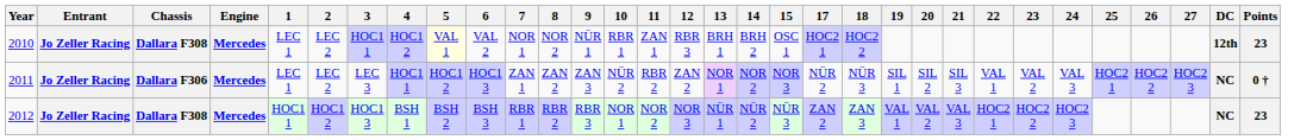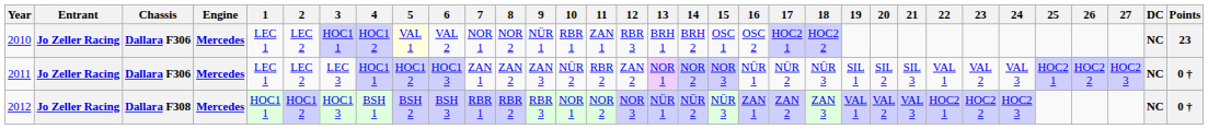+ column: 16 | OSC 2 | NÜR 1 | ZAN 1
2010 | Chassis: Dallara F308 -> Dallara F306
2010 | DC: 12th -> NC
2012 | Points: 23 -> 0 †
